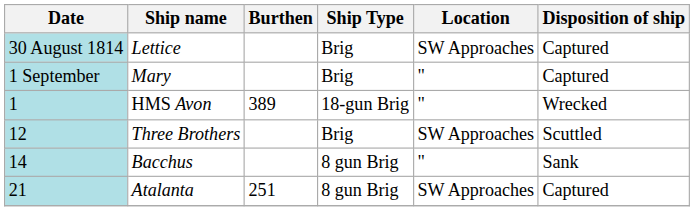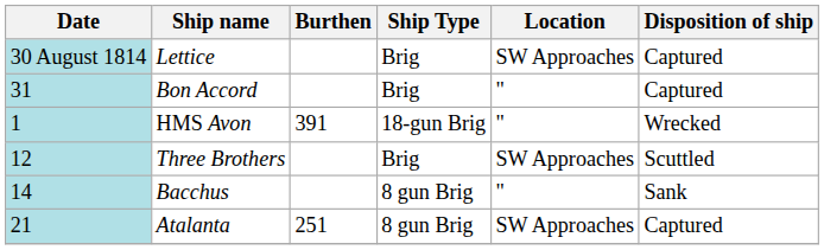+ row: 31 | Bon Accord | Brig | " | Captured
- row: 1 September | Mary | Brig | " | Captured
HMS Avon | Burthen: 389 -> 391
